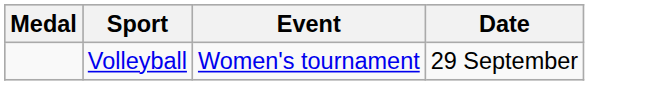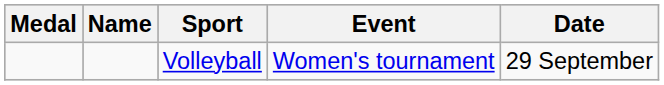+ column: Name
